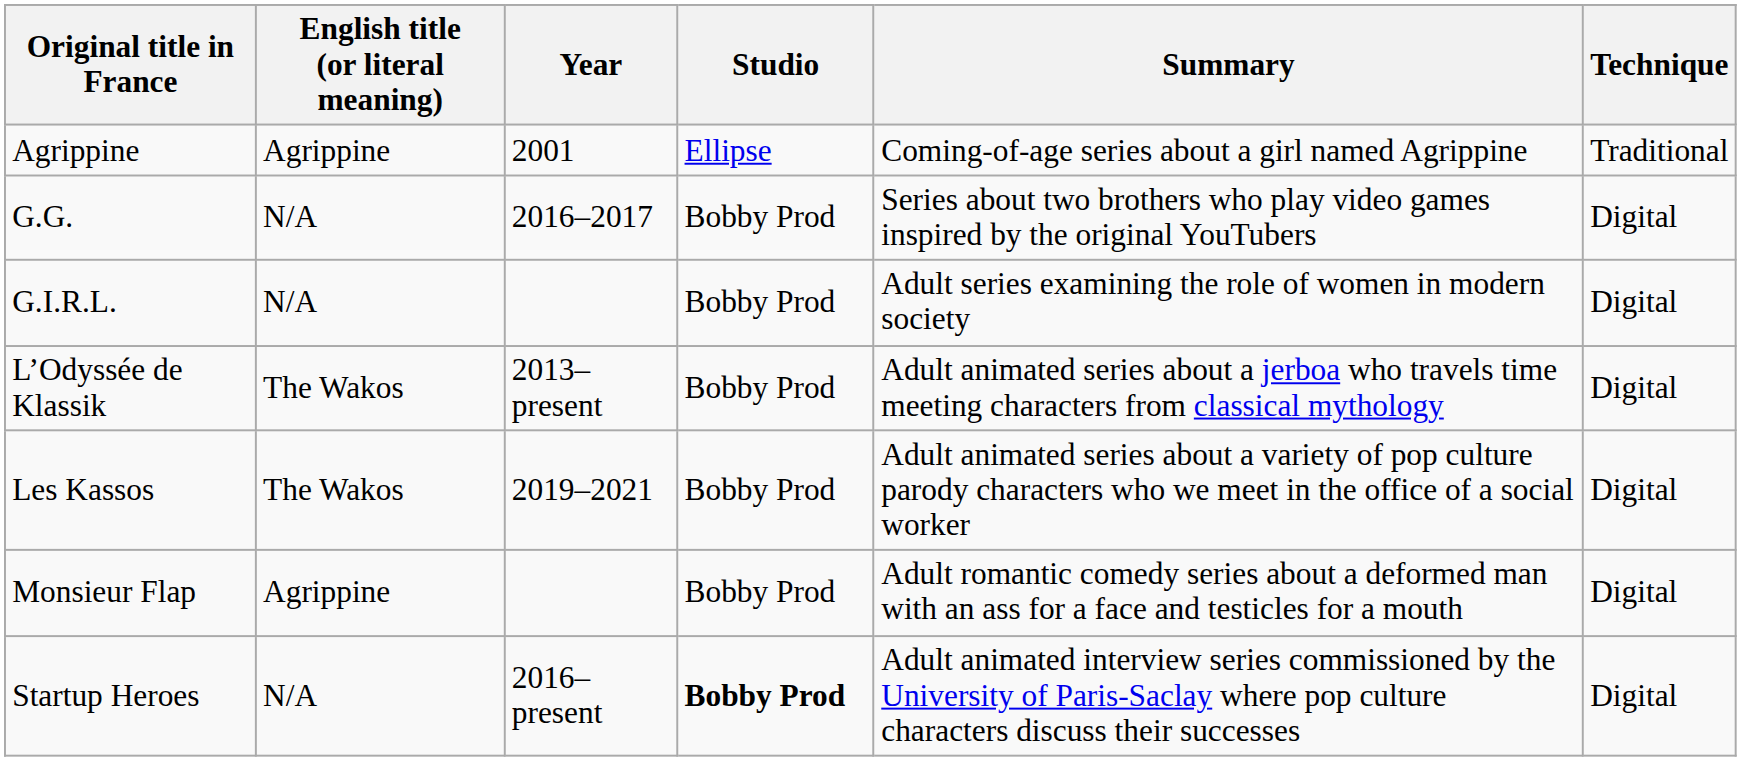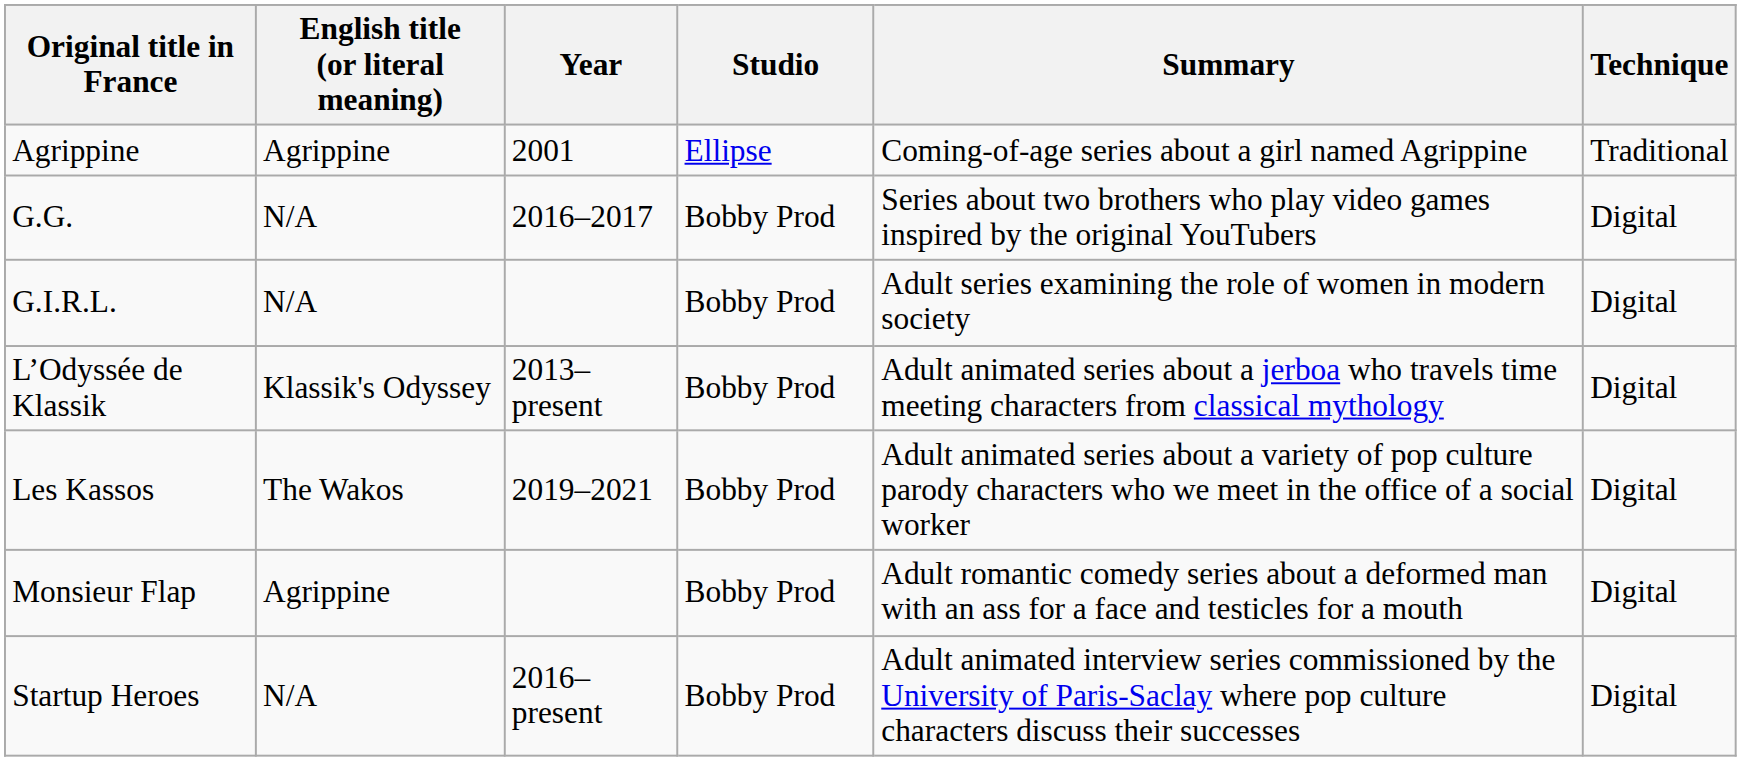L’Odyssée de Klassik | English title (or literal meaning): The Wakos -> Klassik's Odyssey
Startup Heroes | Studio: bold -> normal
